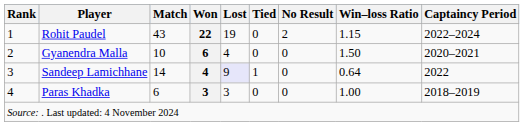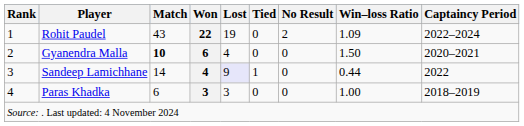Rohit Paudel | Win–loss Ratio: 1.15 -> 1.09
Gyanendra Malla | Match: normal -> bold
Sandeep Lamichhane | Win–loss Ratio: 0.64 -> 0.44
